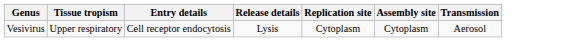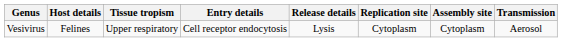+ column: Host details | Felines
